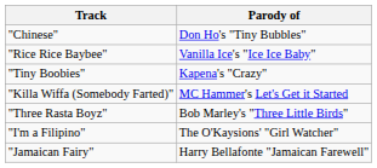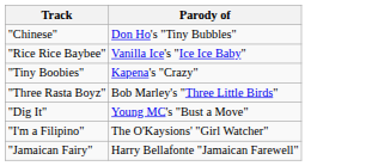- row: "Killa Wiffa (Somebody Farted)" | MC Hammer's Let's Get it Started
+ row: "Dig It" | Young MC's "Bust a Move"
